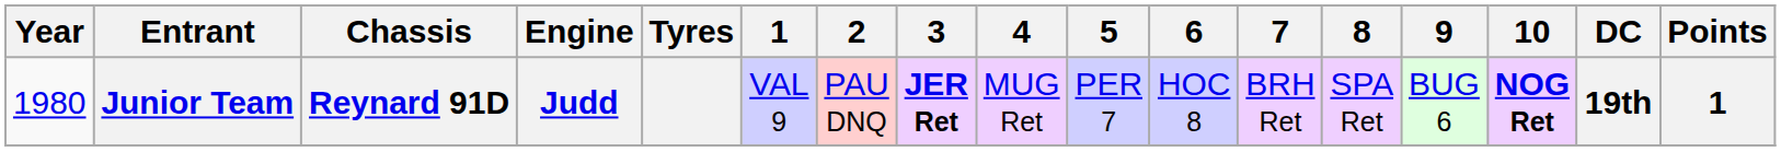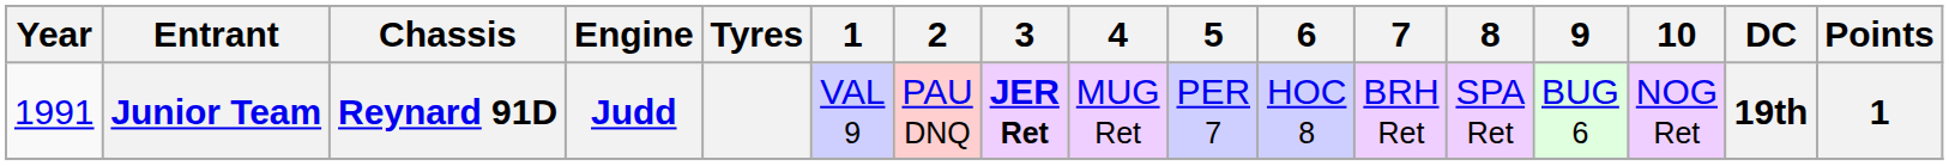Junior Team | Year: 1980 -> 1991
Junior Team | 10: bold -> normal
